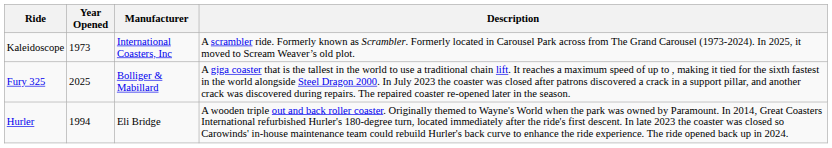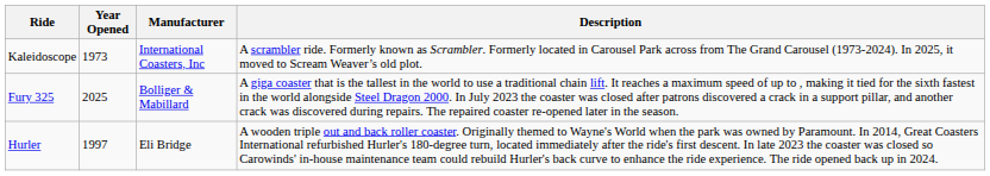Hurler | Year Opened: 1994 -> 1997
